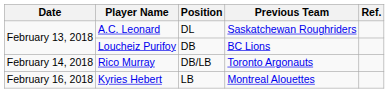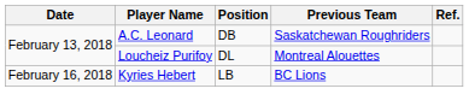A.C. Leonard | Position: DL -> DB
Loucheiz Purifoy | Position: DB -> DL
Loucheiz Purifoy | Previous Team: BC Lions -> Montreal Alouettes
- row: February 14, 2018 | Rico Murray | DB/LB | Toronto Argonauts
Kyries Hebert | Previous Team: Montreal Alouettes -> BC Lions
